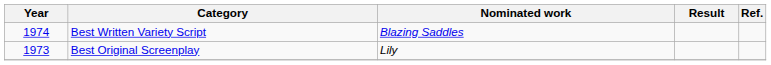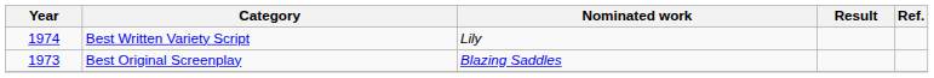Best Written Variety Script | Nominated work: Blazing Saddles -> Lily
Best Original Screenplay | Nominated work: Lily -> Blazing Saddles
